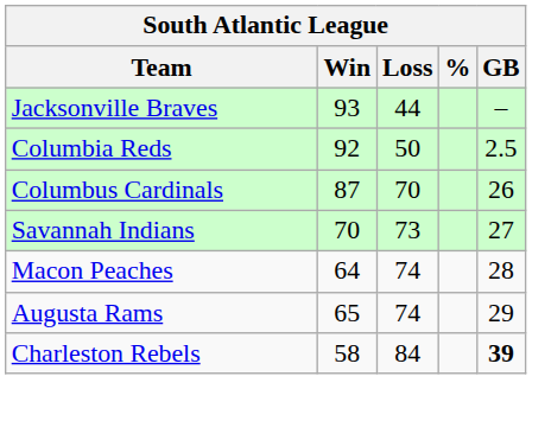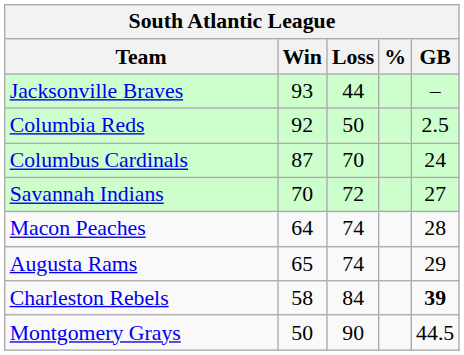Columbus Cardinals | GB: 26 -> 24
Savannah Indians | Loss: 73 -> 72
+ row: Montgomery Grays | 50 | 90 | 44.5
